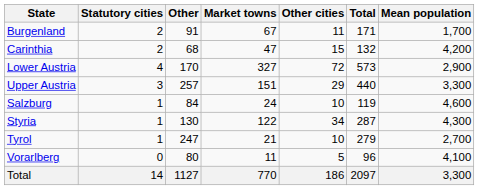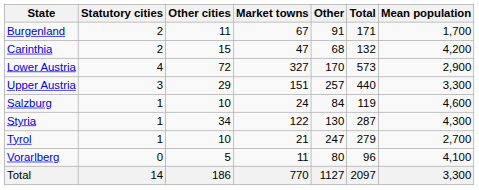columns swapped: Other cities <-> Other
